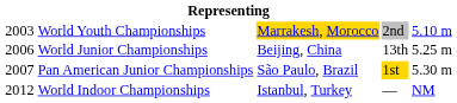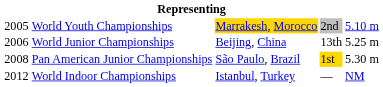World Youth Championships | column 1: 2003 -> 2005
Pan American Junior Championships | column 1: 2007 -> 2008
